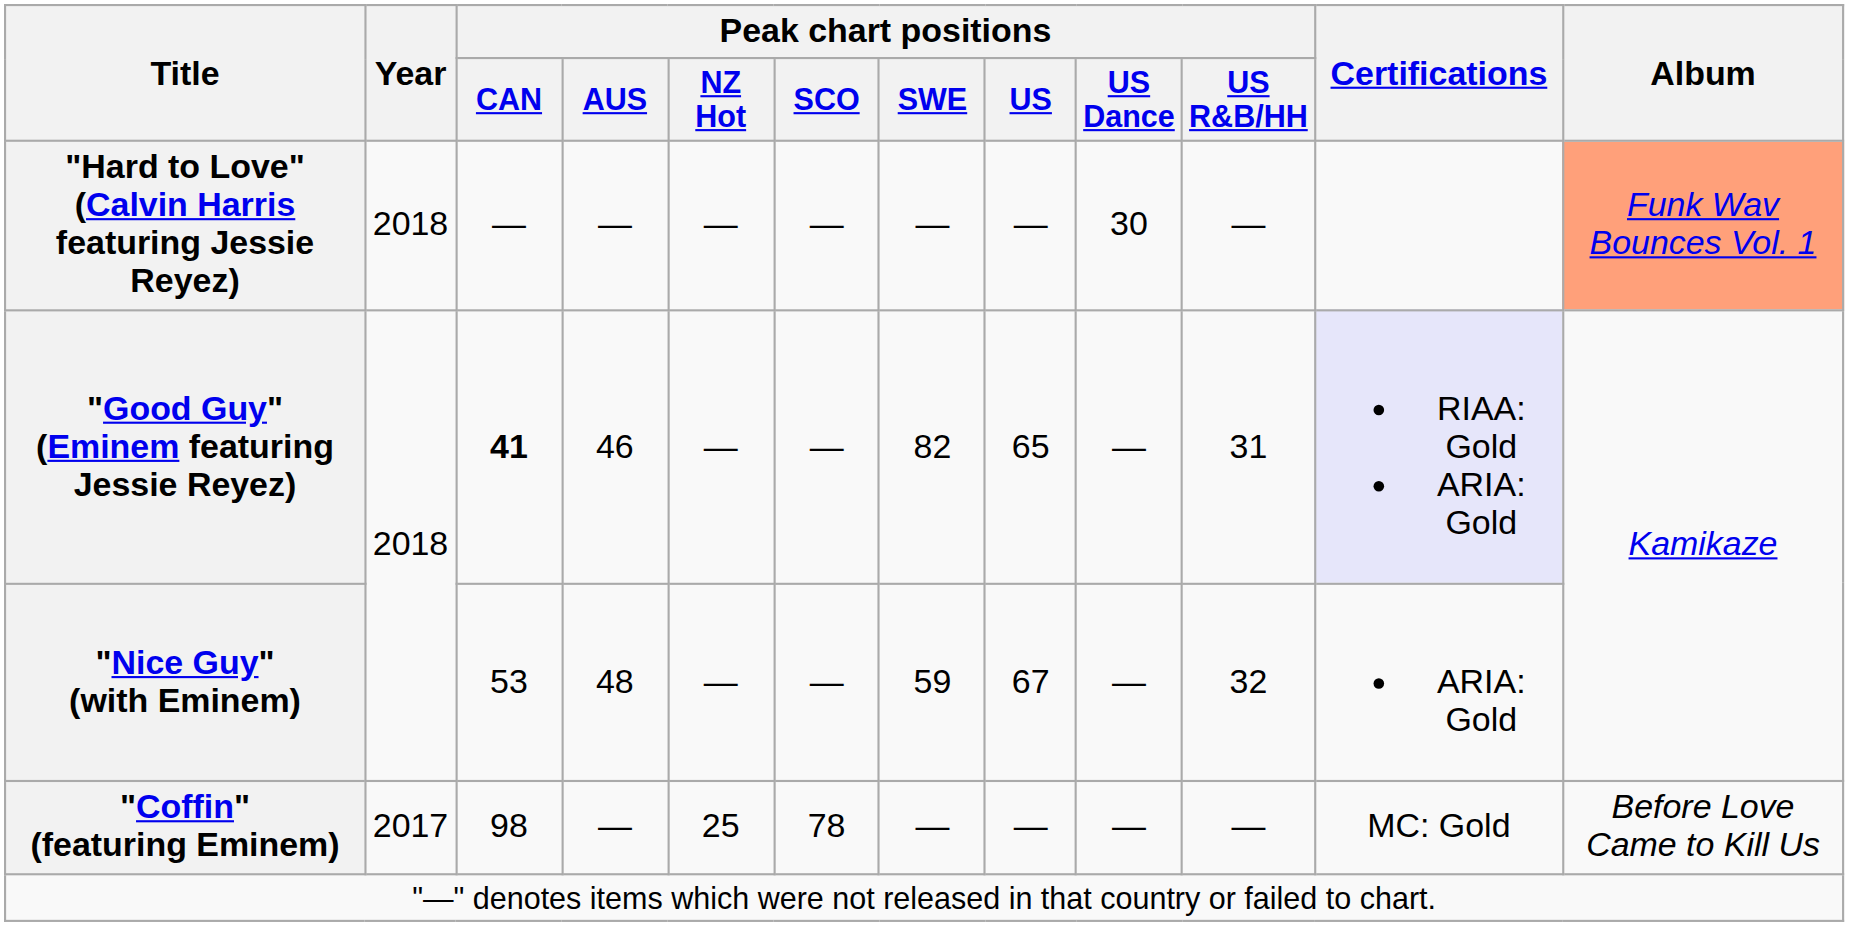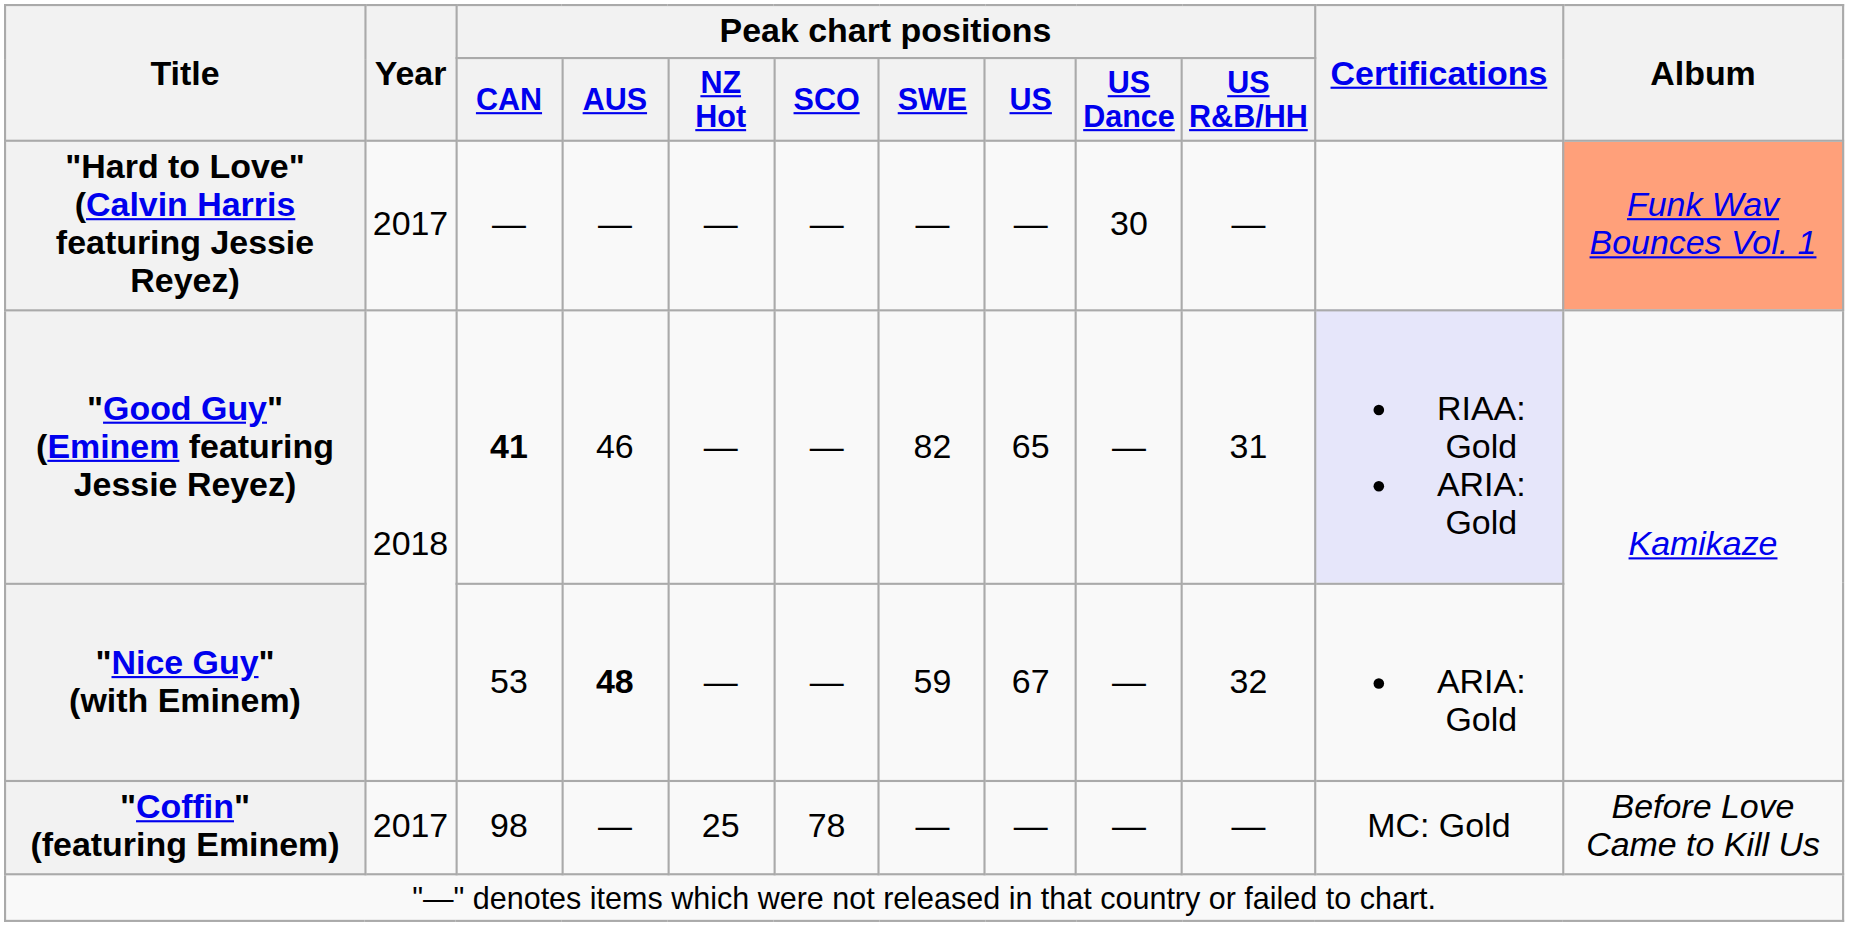"Hard to Love" (Calvin Harris featuring Jessie Reyez) | Year: 2018 -> 2017
"Nice Guy" (with Eminem) | Peak chart positions / AUS: normal -> bold
